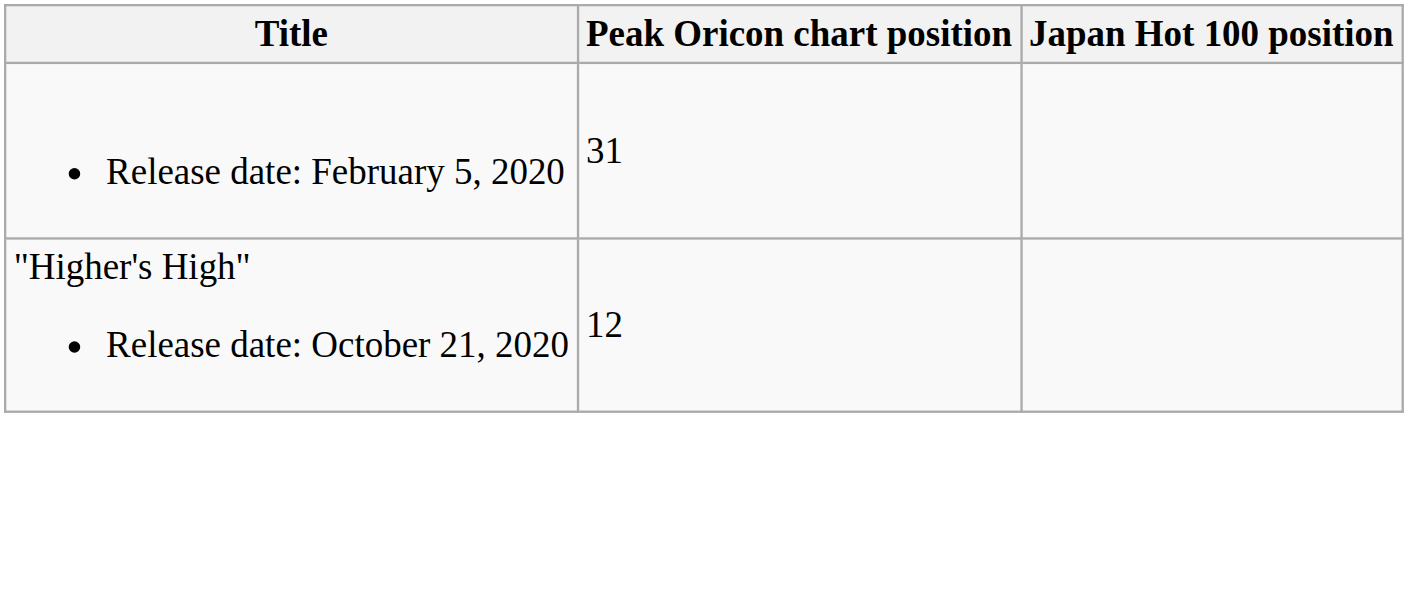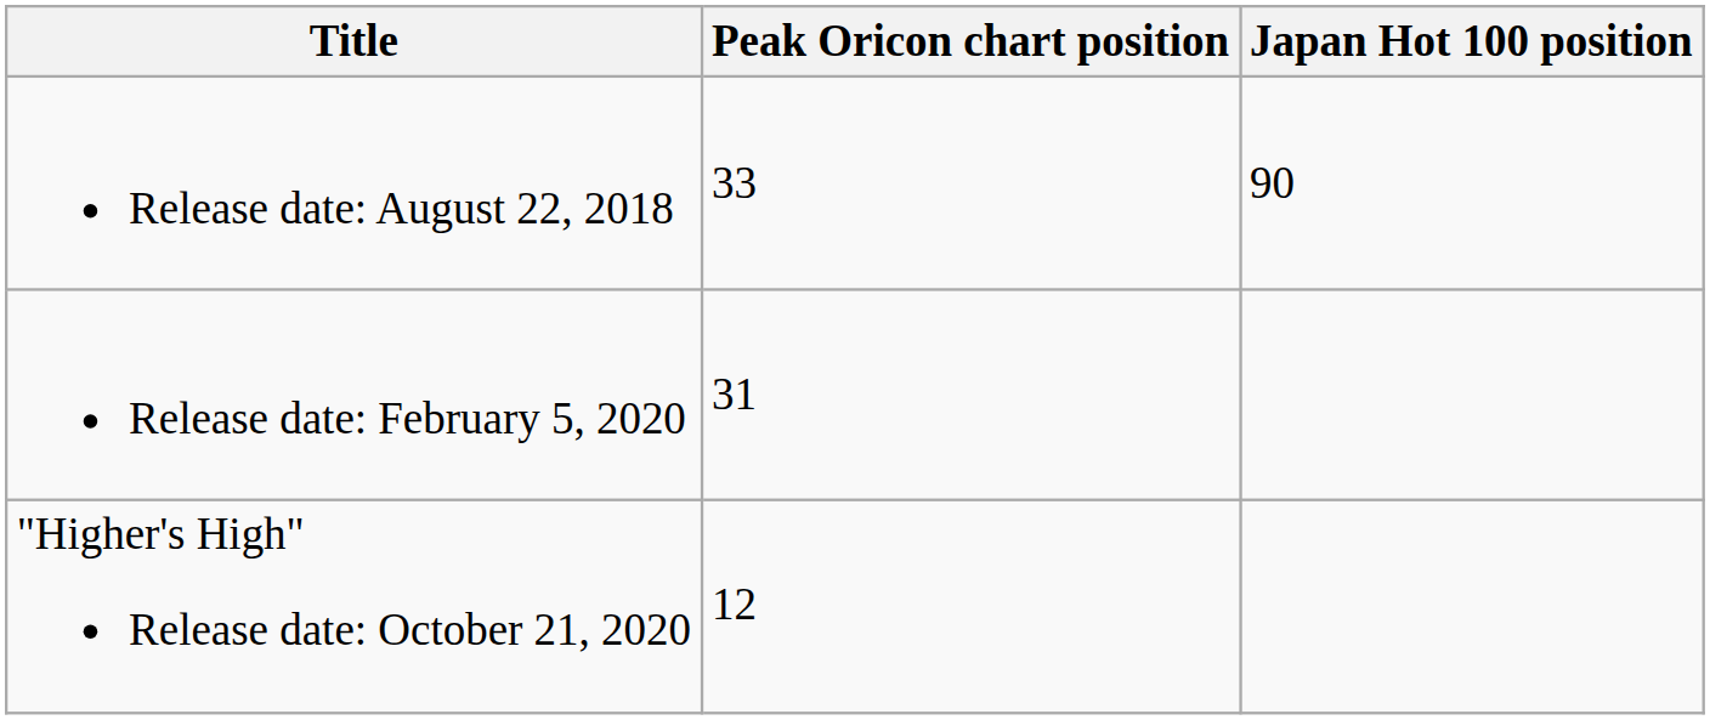+ row: Release date: August 22, 2018 | 33 | 90
